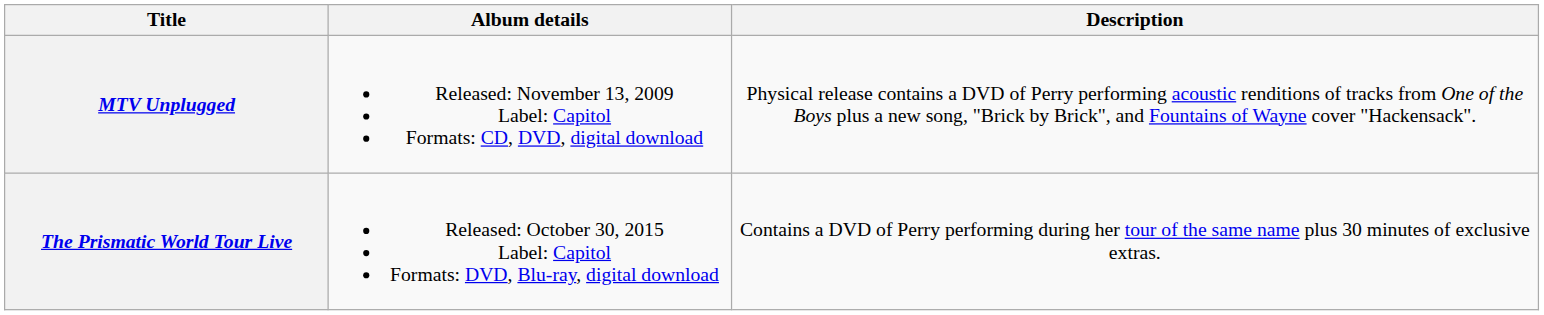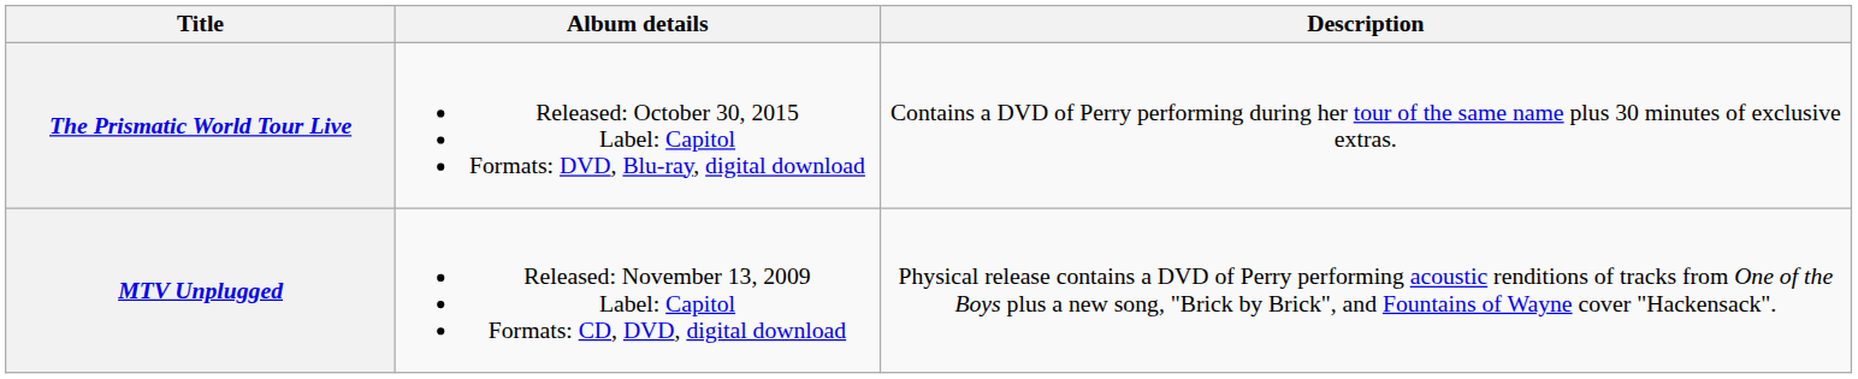rows swapped: MTV Unplugged <-> The Prismatic World Tour Live
